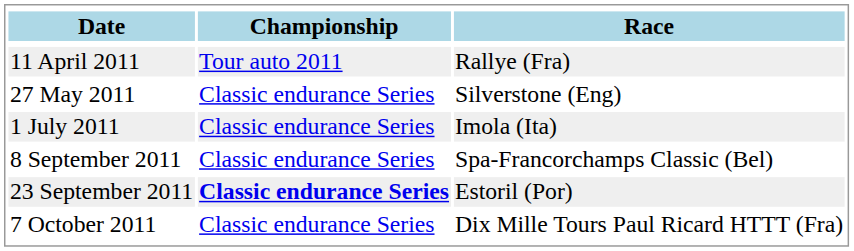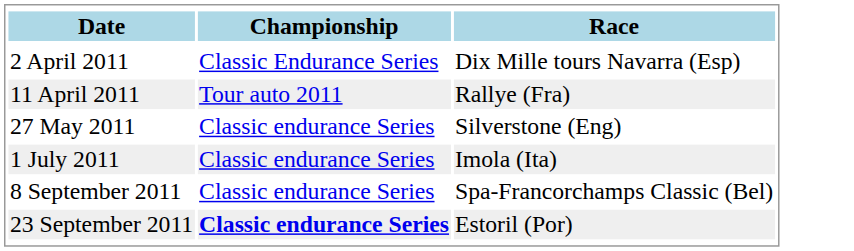+ row: 2 April 2011 | Classic Endurance Series | Dix Mille tours Navarra (Esp)
- row: 7 October 2011 | Classic endurance Series | Dix Mille Tours Paul Ricard HTTT (Fra)
